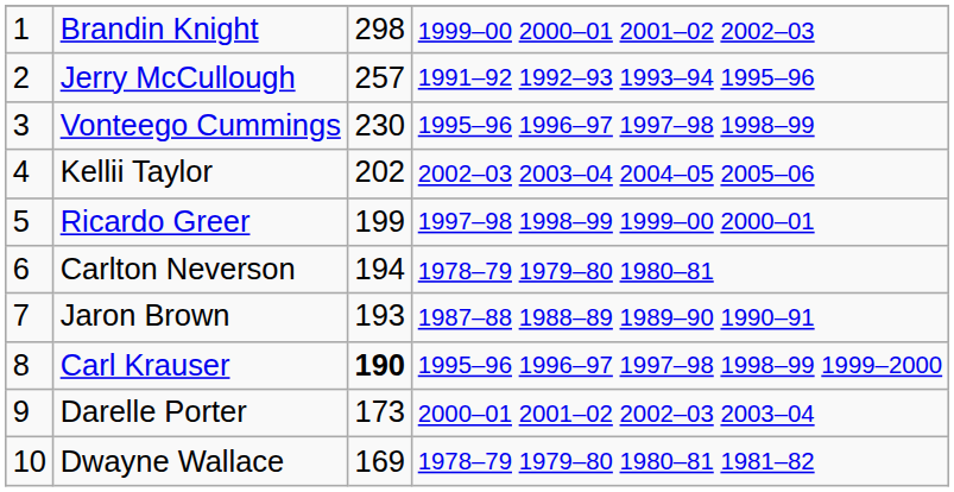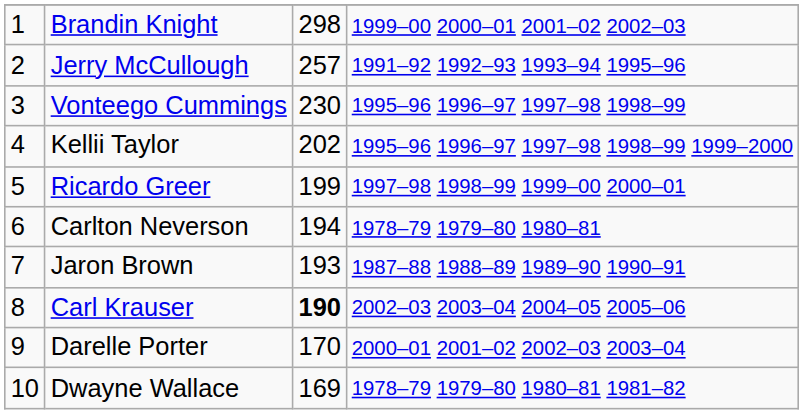Kellii Taylor | column 4: 2002–03 2003–04 2004–05 2005–06 -> 1995–96 1996–97 1997–98 1998–99 1999–2000
Carl Krauser | column 4: 1995–96 1996–97 1997–98 1998–99 1999–2000 -> 2002–03 2003–04 2004–05 2005–06
Darelle Porter | column 3: 173 -> 170
